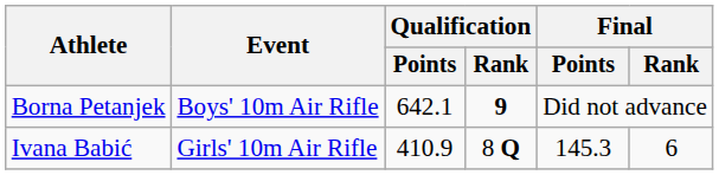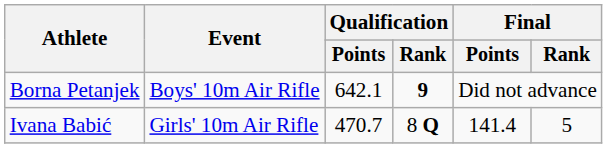Ivana Babić | Qualification / Points: 410.9 -> 470.7
Ivana Babić | Final / Points: 145.3 -> 141.4
Ivana Babić | Final / Rank: 6 -> 5
